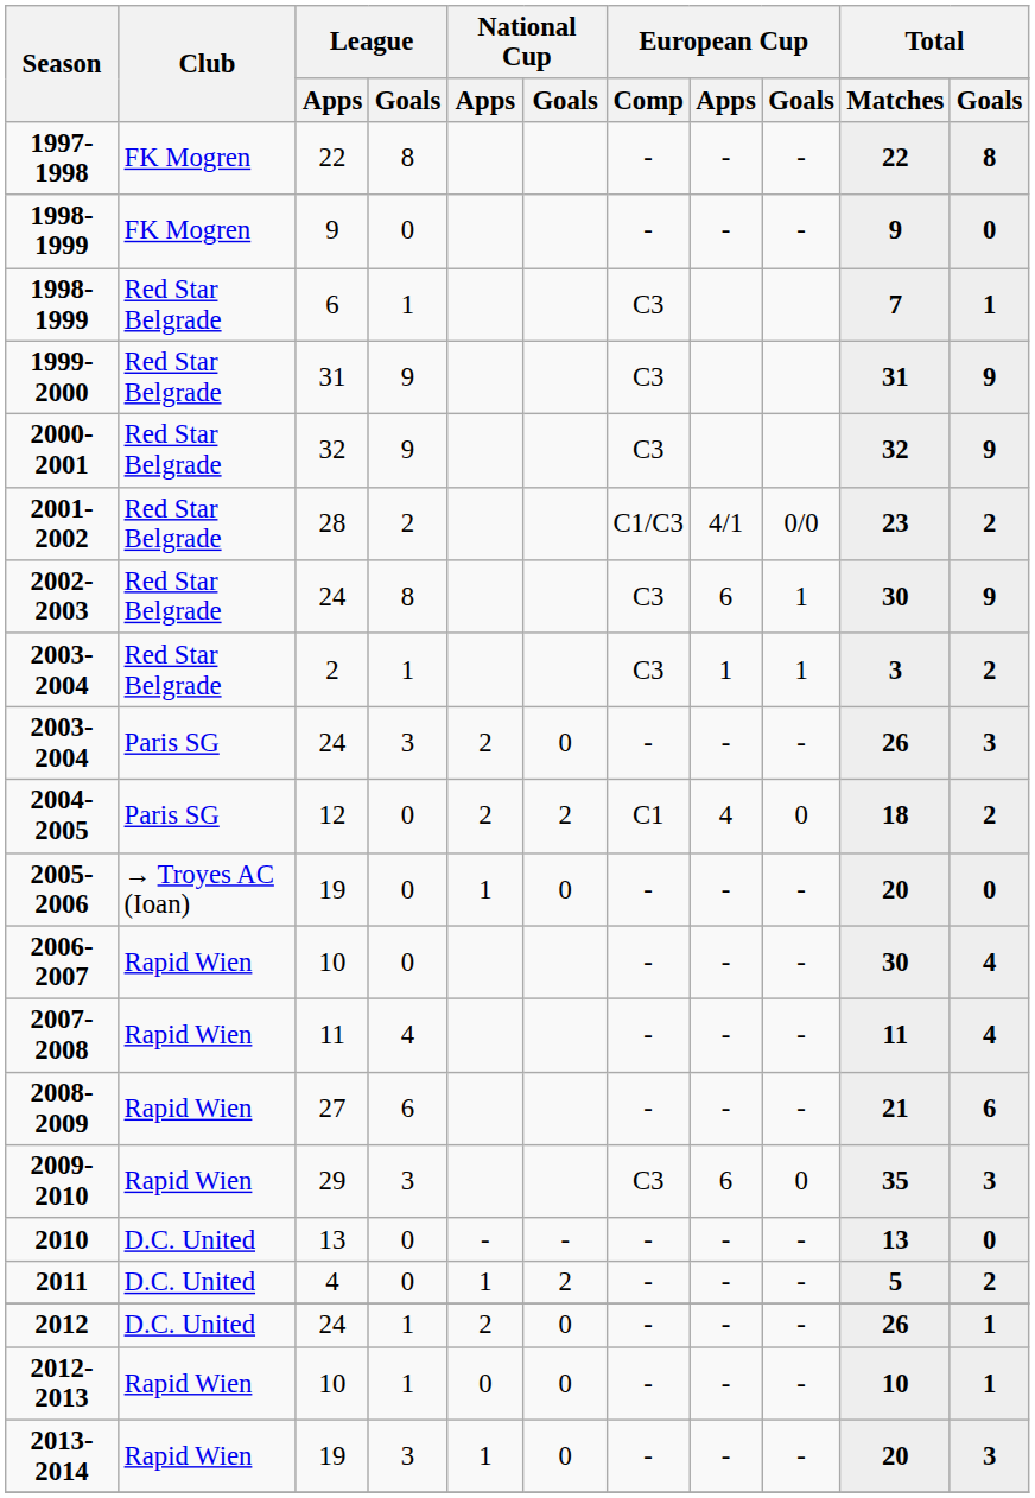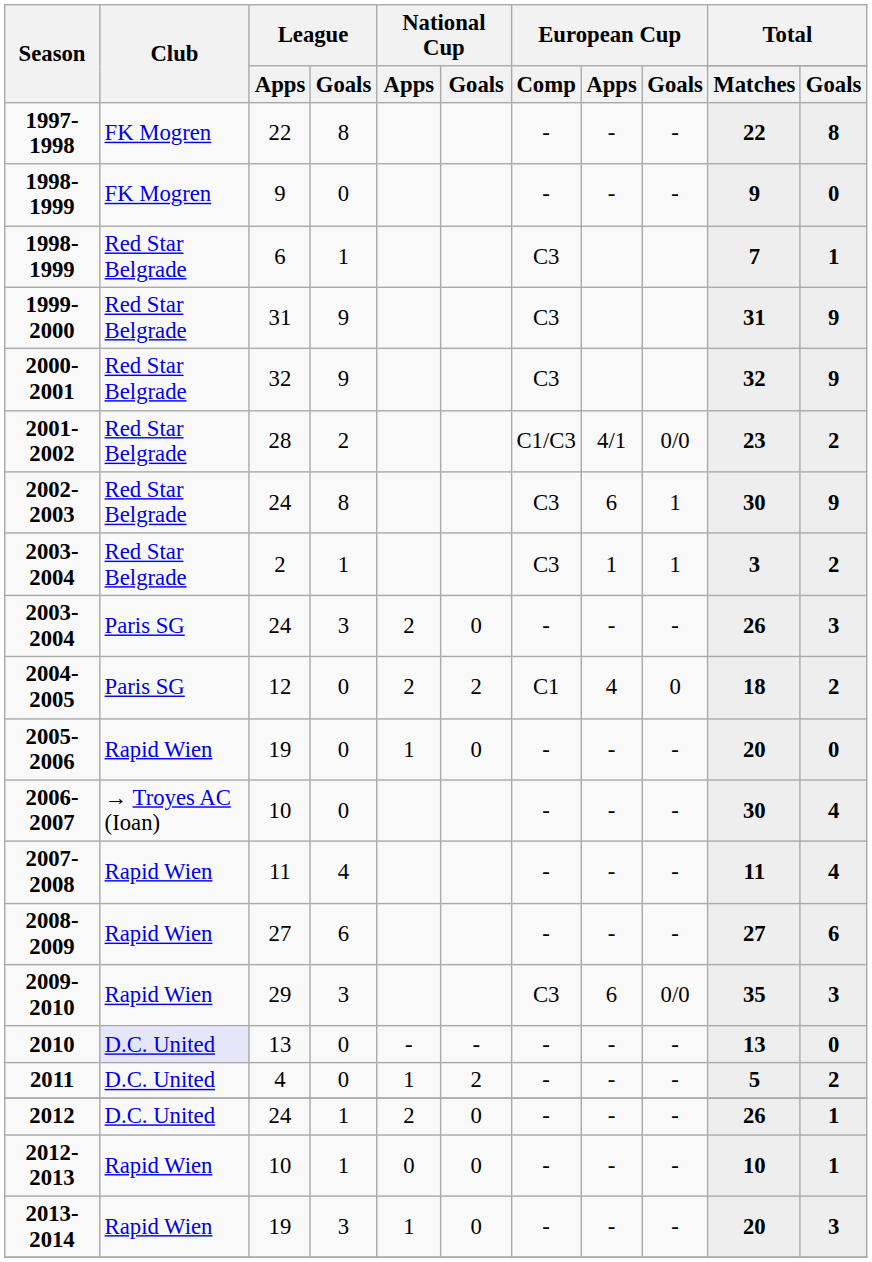2005-2006 | Club: → Troyes AC (Ioan) -> Rapid Wien
2006-2007 | Club: Rapid Wien -> → Troyes AC (Ioan)
2008-2009 | Total / Matches: 21 -> 27
2009-2010 | European Cup / Goals: 0 -> 0/0
2010 | Club: no background -> lavender background
